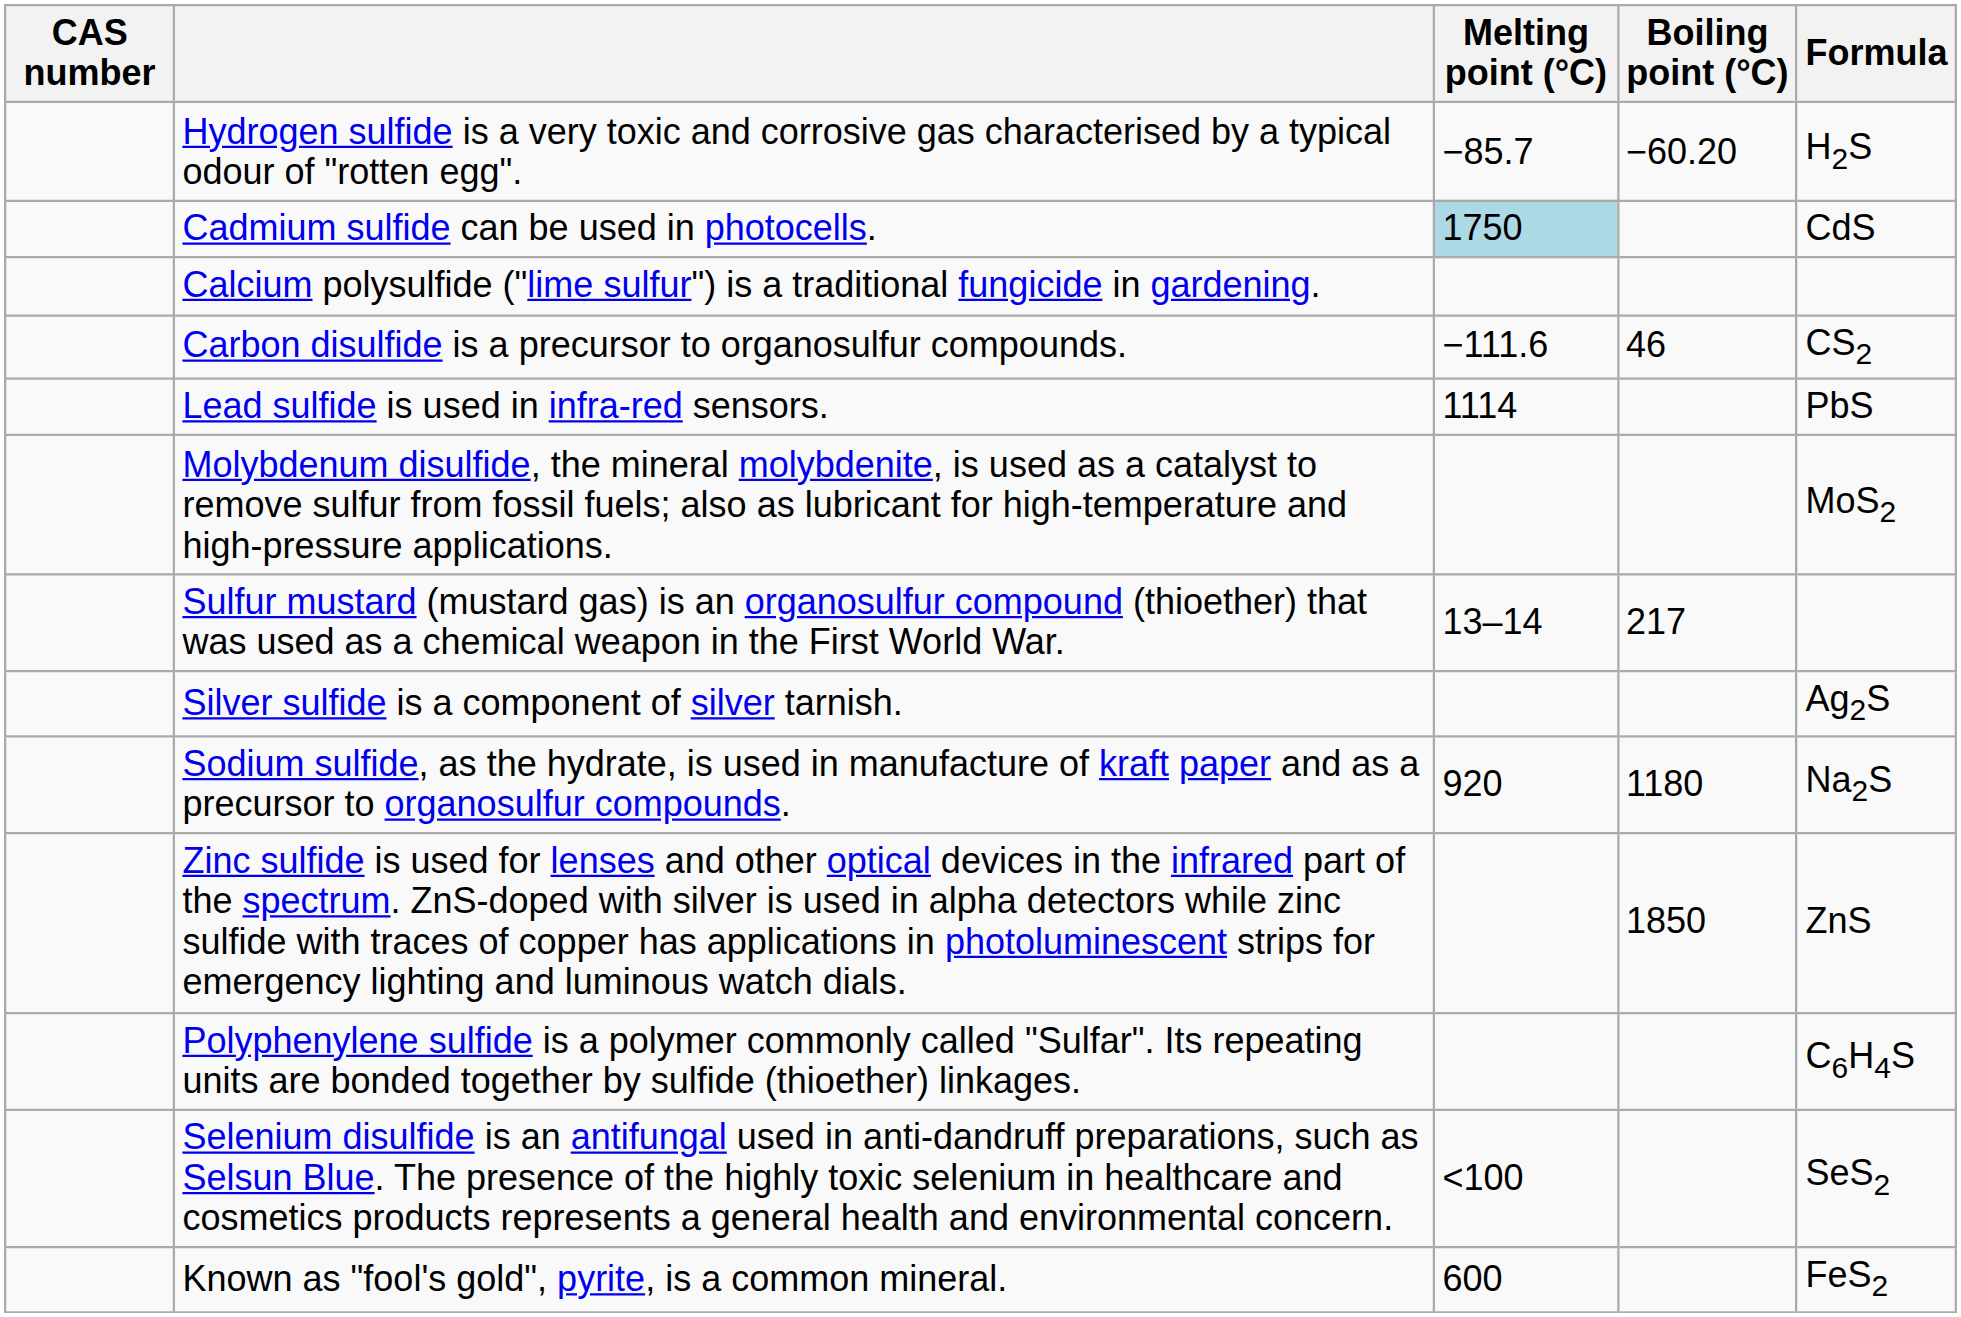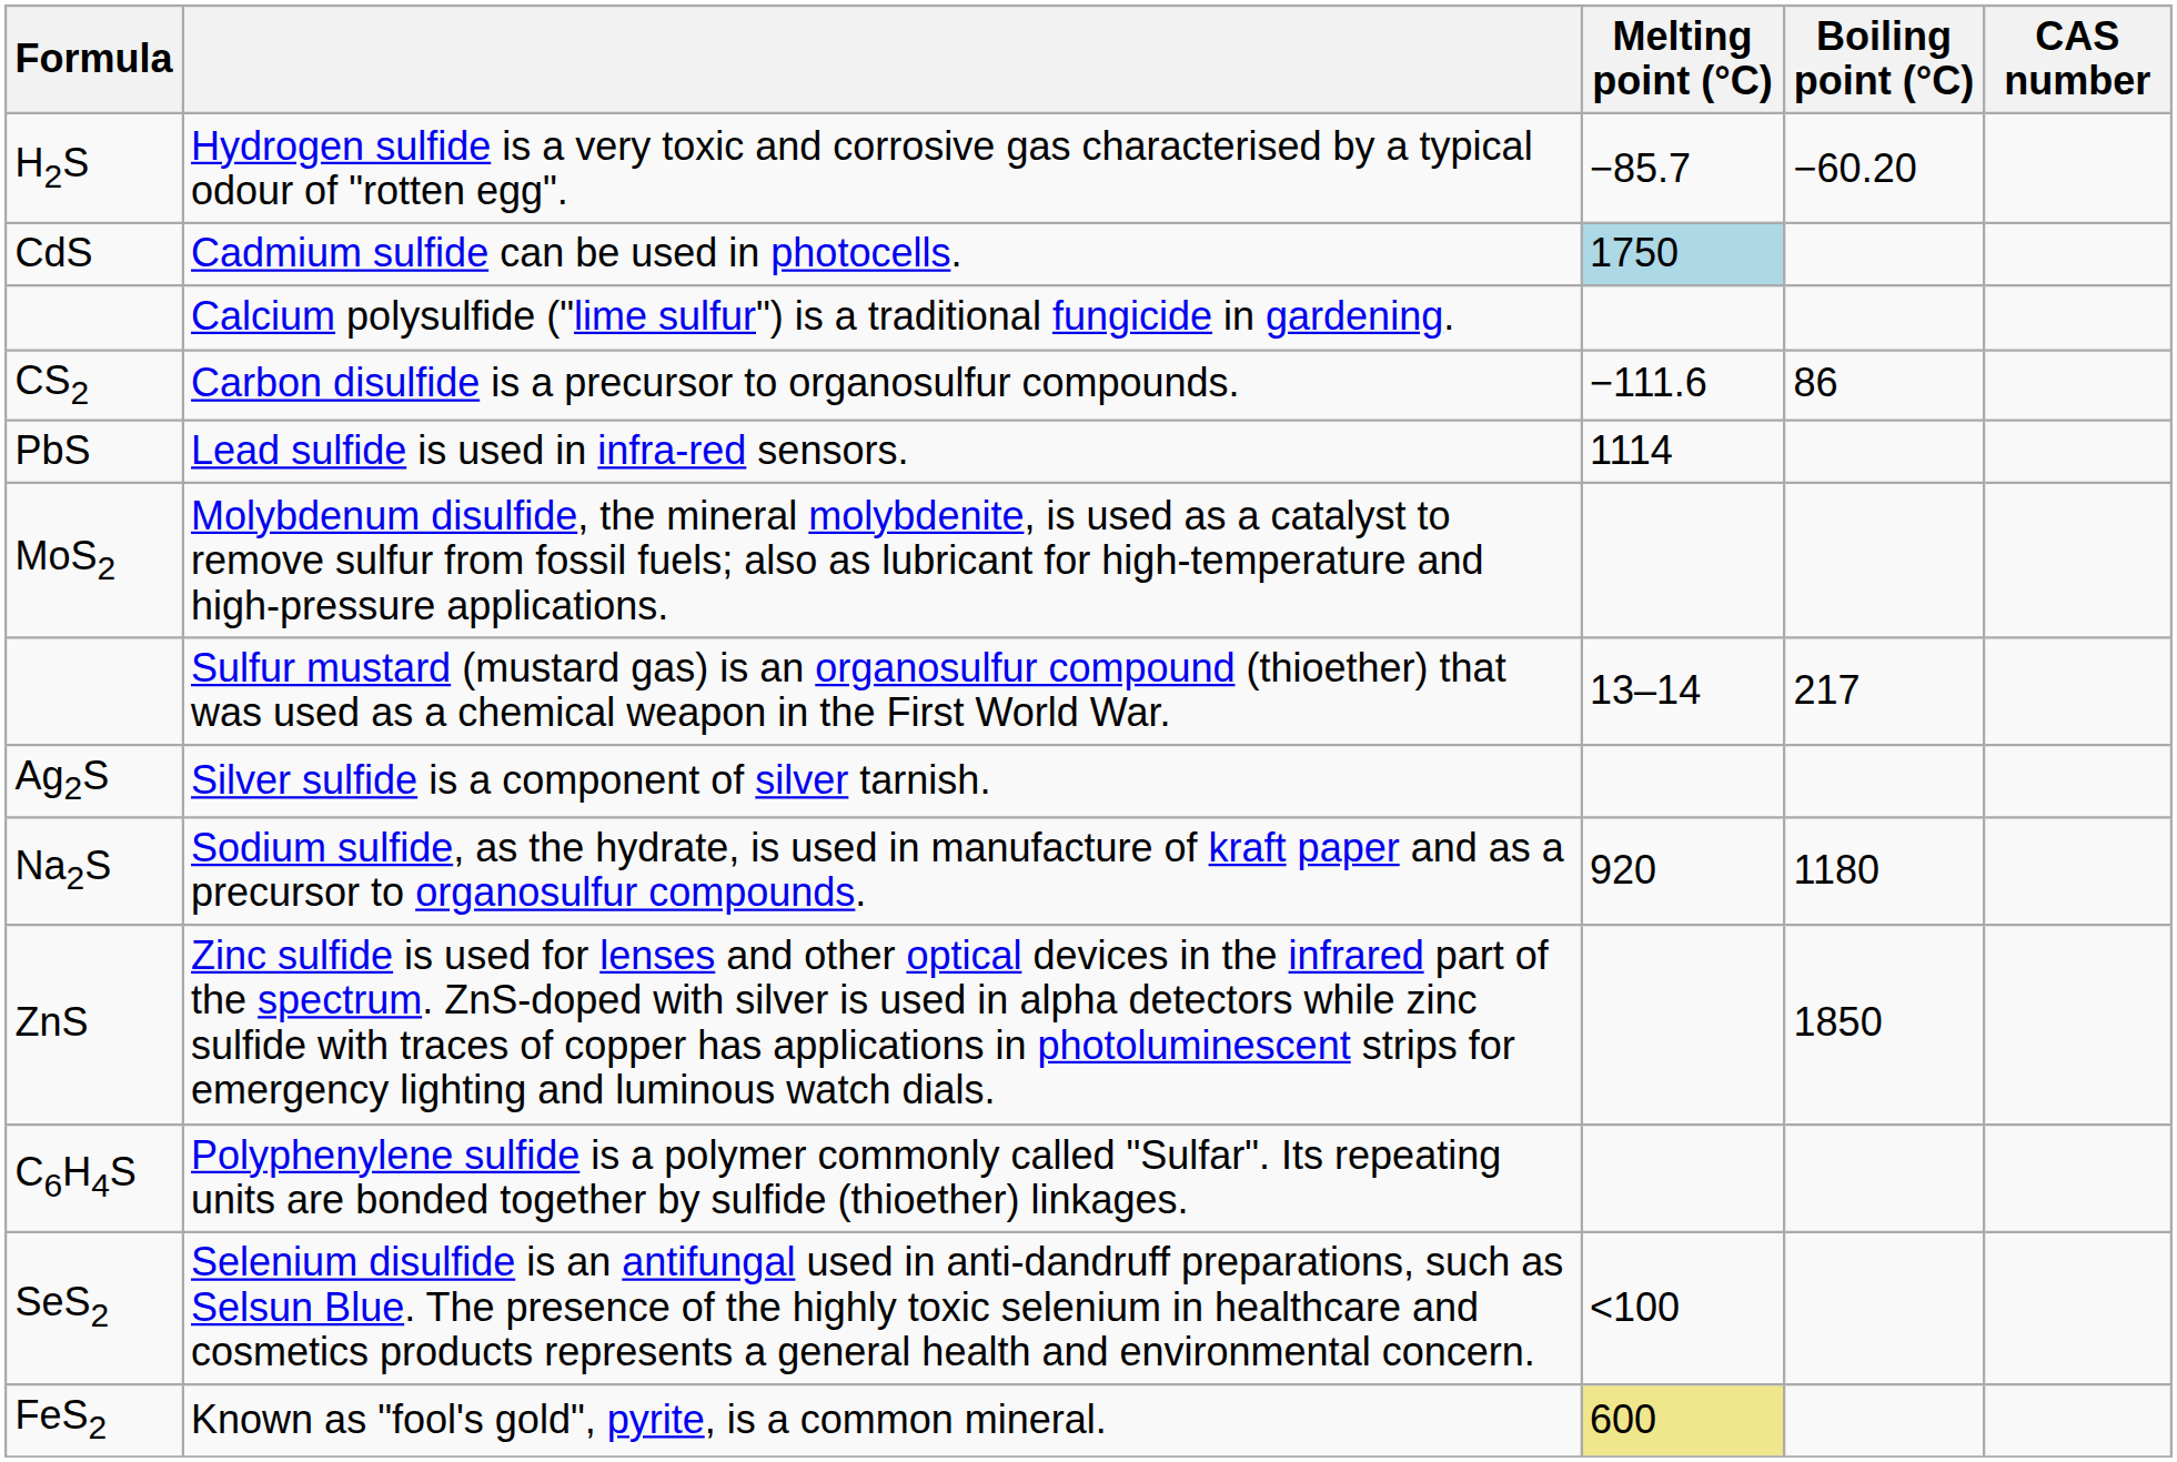columns swapped: Formula <-> CAS number
Carbon disulfide is a precursor to organosulfur compounds. | Boiling point (°C): 46 -> 86
Known as "fool's gold", pyrite, is a common mineral. | Melting point (°C): no background -> khaki background
